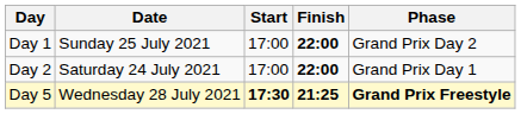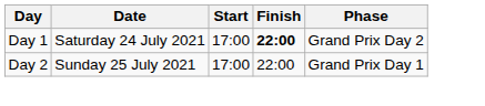Day 1 | Date: Sunday 25 July 2021 -> Saturday 24 July 2021
Day 2 | Date: Saturday 24 July 2021 -> Sunday 25 July 2021
Day 2 | Finish: bold -> normal
- row: Day 5 | Wednesday 28 July 2021 | 17:30 | 21:25 | Grand Prix Freestyle
